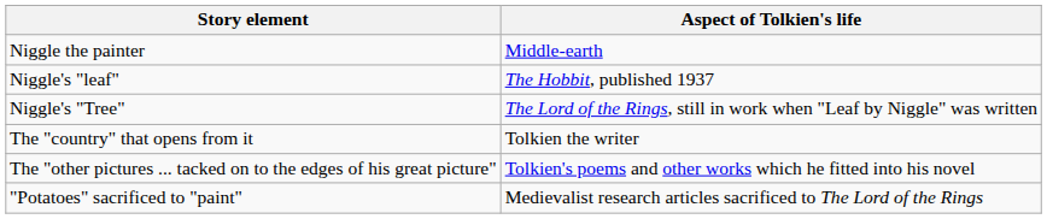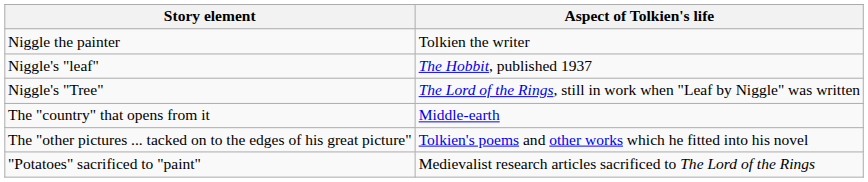Niggle the painter | Aspect of Tolkien's life: Middle-earth -> Tolkien the writer
The "country" that opens from it | Aspect of Tolkien's life: Tolkien the writer -> Middle-earth
